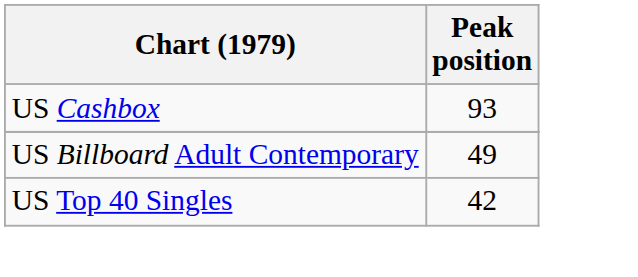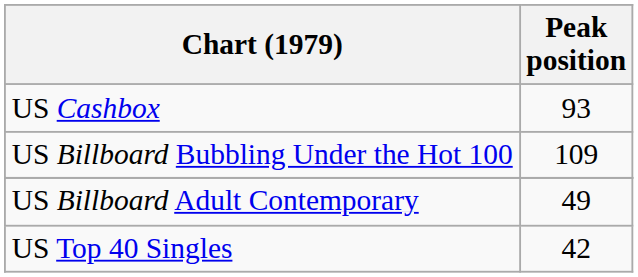+ row: US Billboard Bubbling Under the Hot 100 | 109
